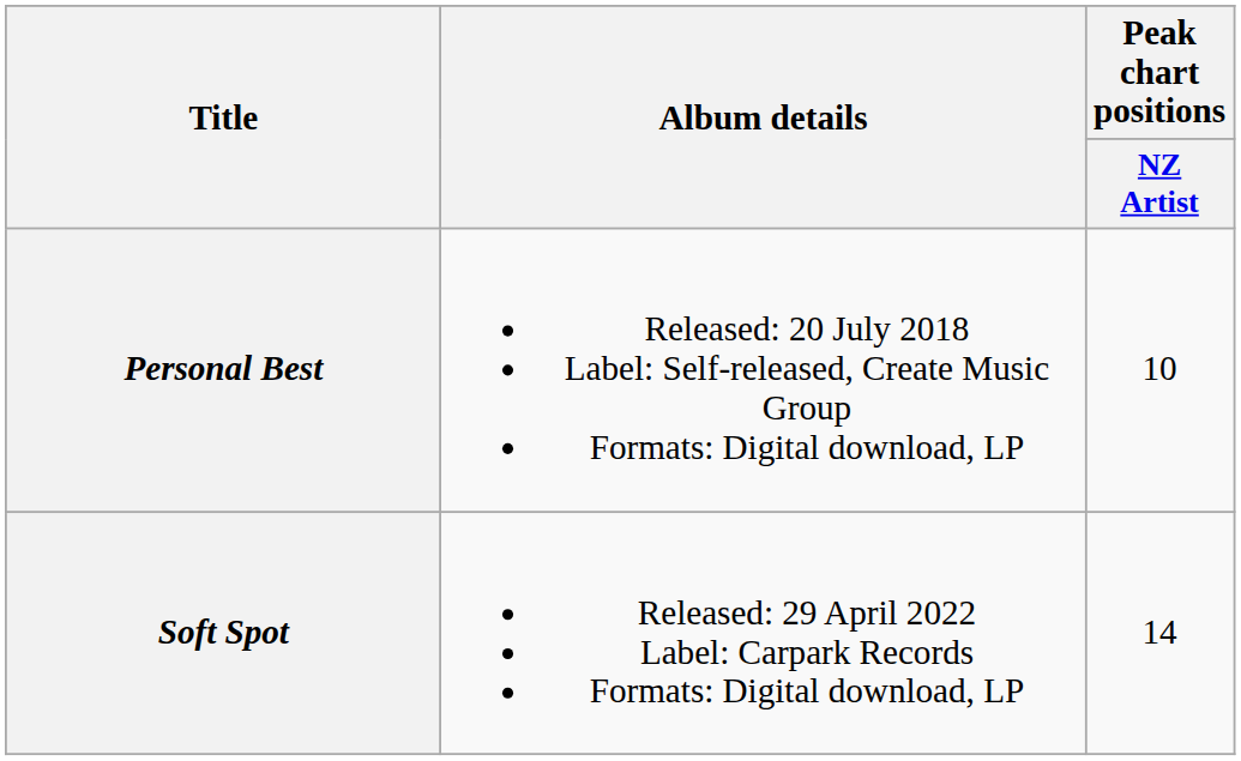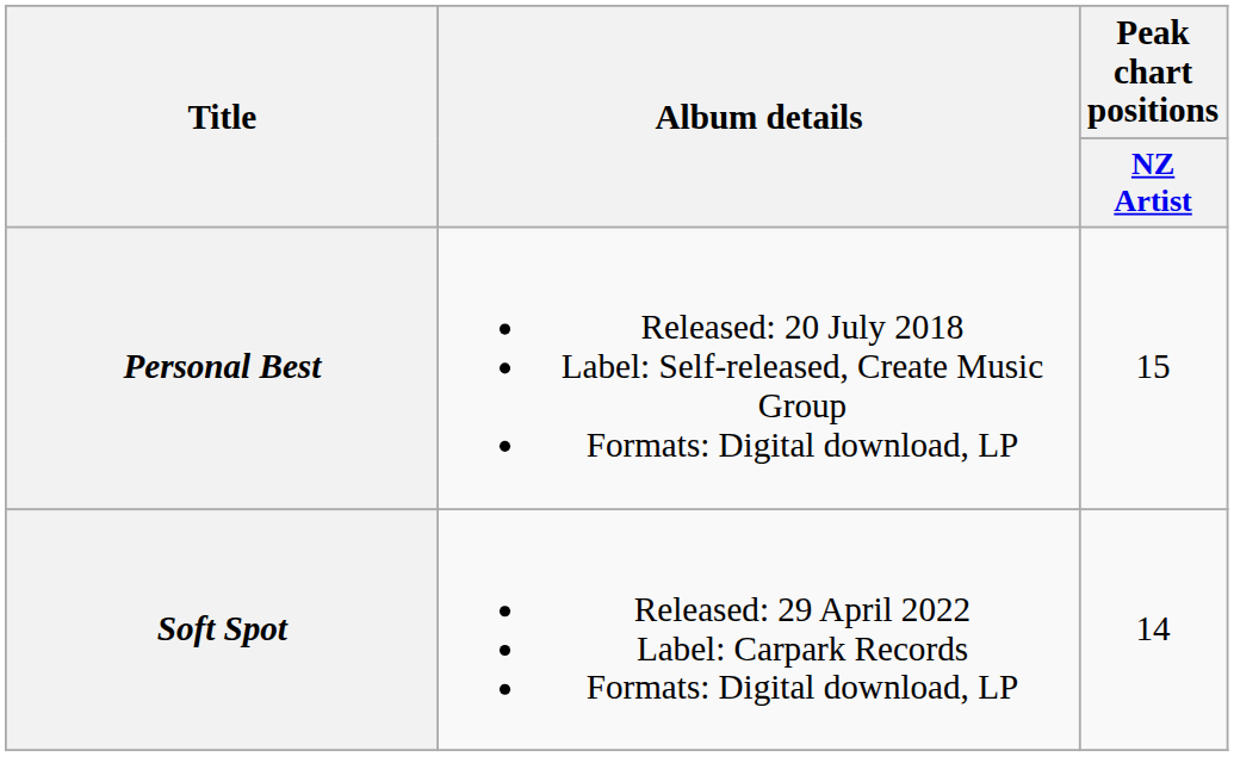Personal Best | Peak chart positions / NZ Artist: 10 -> 15
